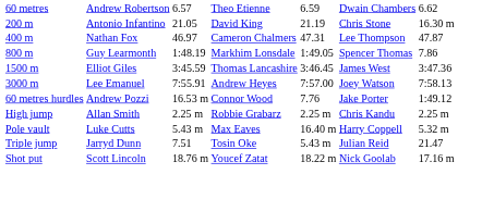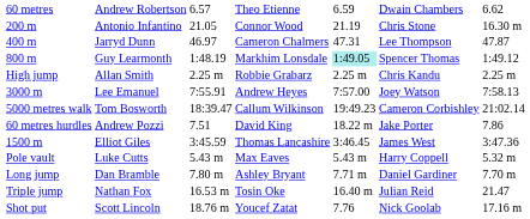200 m | column 4: David King -> Connor Wood
400 m | column 2: Nathan Fox -> Jarryd Dunn
800 m | column 5: no background -> paleturquoise background
800 m | column 7: 7.86 -> 1:49.12
rows swapped: 1500 m <-> High jump
+ row: 5000 metres walk | Tom Bosworth | 18:39.47 | Callum Wilkinson | 19:49.23 | Cameron Corbishley | 21:02.14
60 metres hurdles | column 3: 16.53 m -> 7.51
60 metres hurdles | column 4: Connor Wood -> David King
60 metres hurdles | column 5: 7.76 -> 18.22 m
60 metres hurdles | column 7: 1:49.12 -> 7.86
Pole vault | column 5: 16.40 m -> 5.43 m
+ row: Long jump | Dan Bramble | 7.80 m | Ashley Bryant | 7.71 m | Daniel Gardiner | 7.70 m
Triple jump | column 2: Jarryd Dunn -> Nathan Fox
Triple jump | column 3: 7.51 -> 16.53 m
Triple jump | column 5: 5.43 m -> 16.40 m
Shot put | column 5: 18.22 m -> 7.76
